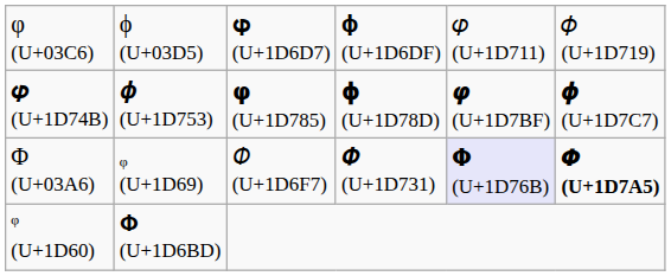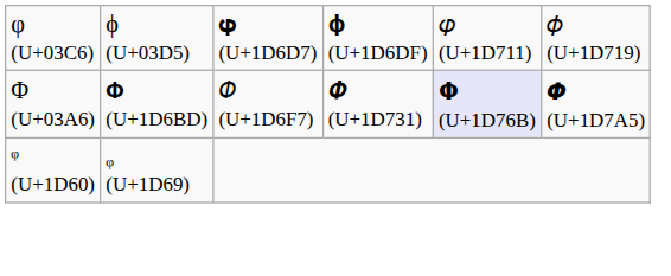- row: 𝝋 (U+1D74B) | 𝝓 (U+1D753) | 𝞅 (U+1D785) | 𝞍 (U+1D78D) | 𝞿 (U+1D7BF) | 𝟇 (U+1D7C7)
Φ (U+03A6) | column 2: ᵩ (U+1D69) -> 𝚽 (U+1D6BD)
Φ (U+03A6) | column 6: bold -> normal
ᵠ (U+1D60) | column 2: 𝚽 (U+1D6BD) -> ᵩ (U+1D69)
